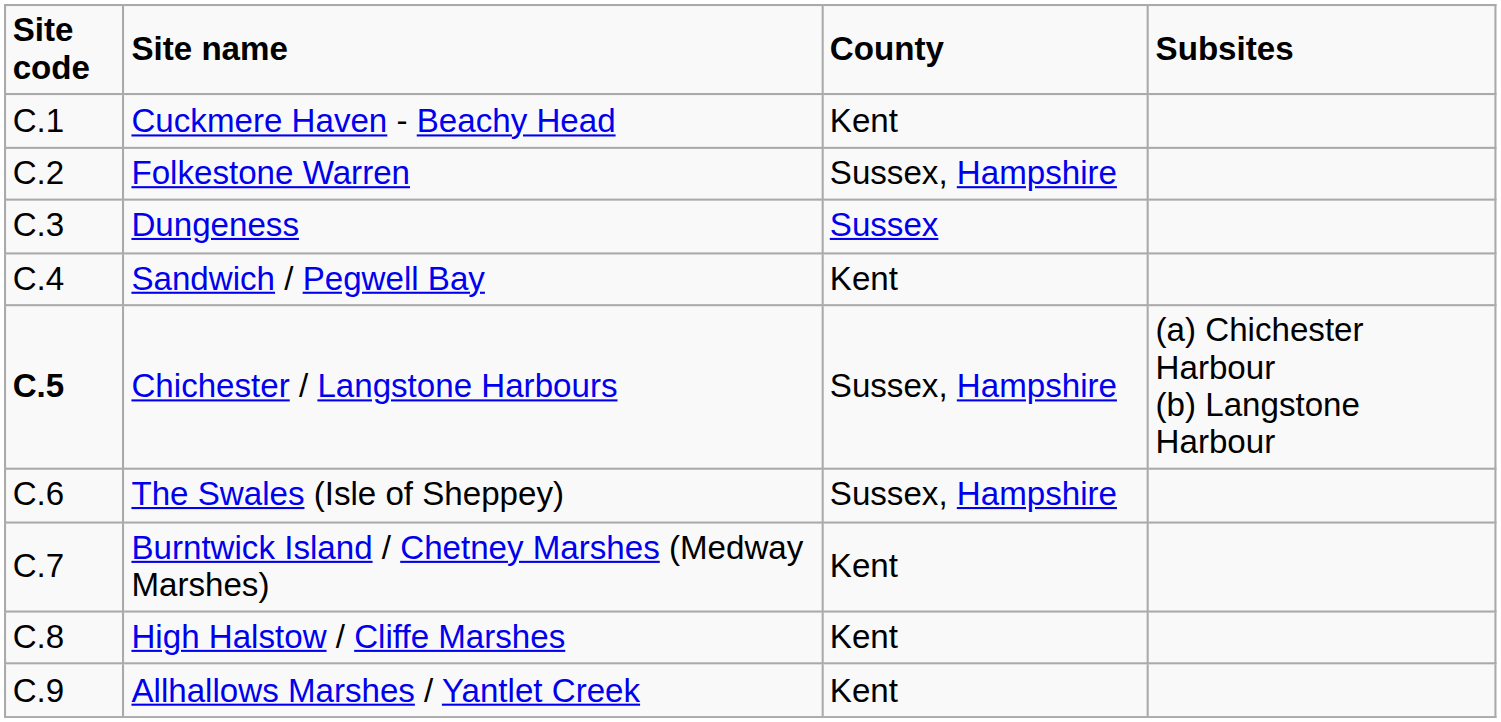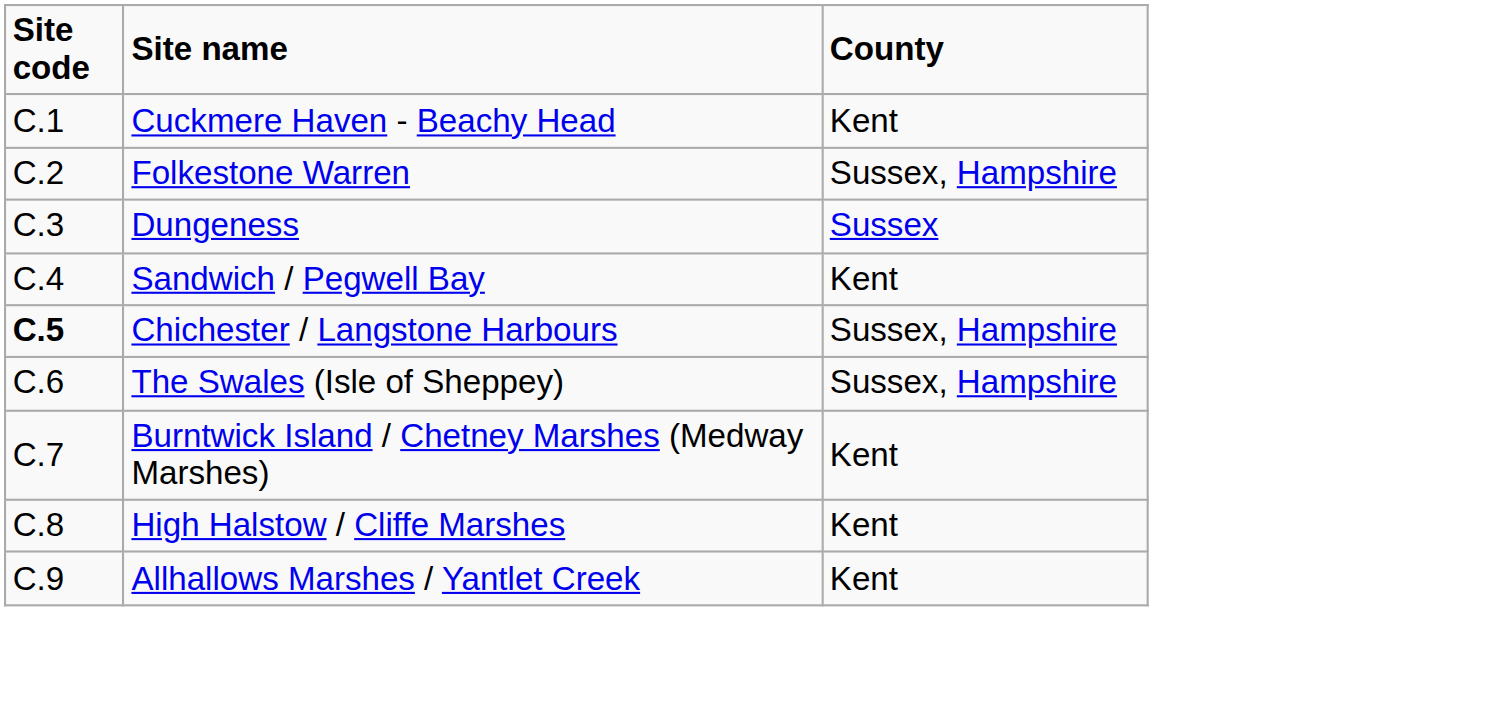- column: Subsites | (a) Chichester Harbour (b) Langstone Harbour
